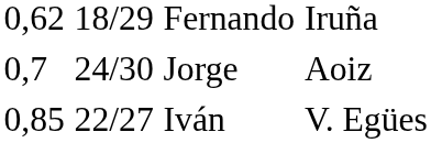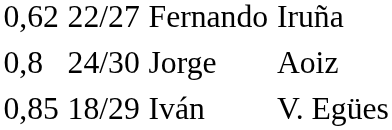Fernando | column 2: 18/29 -> 22/27
Jorge | column 1: 0,7 -> 0,8
Iván | column 2: 22/27 -> 18/29
